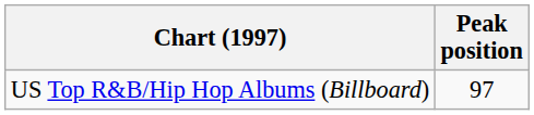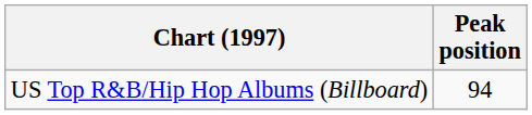US Top R&B/Hip Hop Albums (Billboard) | Peak position: 97 -> 94
